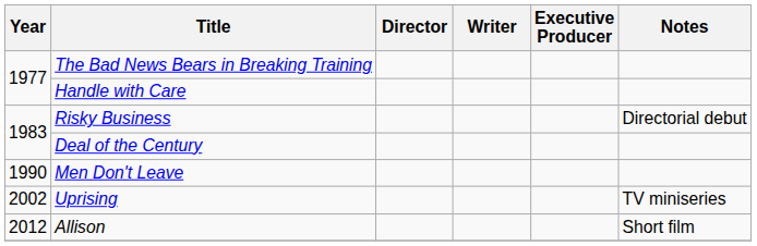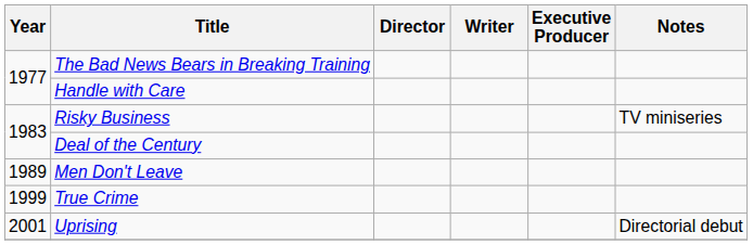Risky Business | Notes: Directorial debut -> TV miniseries
Men Don't Leave | Year: 1990 -> 1989
+ row: 1999 | True Crime
Uprising | Year: 2002 -> 2001
Uprising | Notes: TV miniseries -> Directorial debut
- row: 2012 | Allison | Short film
